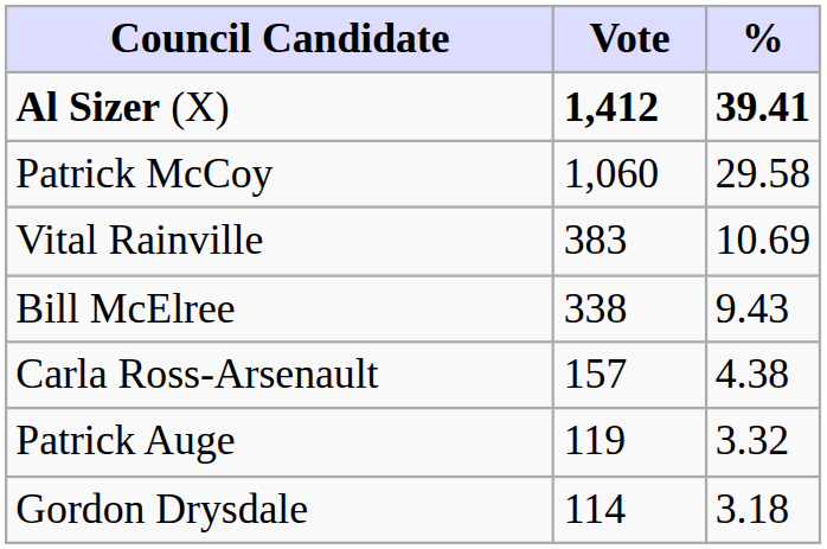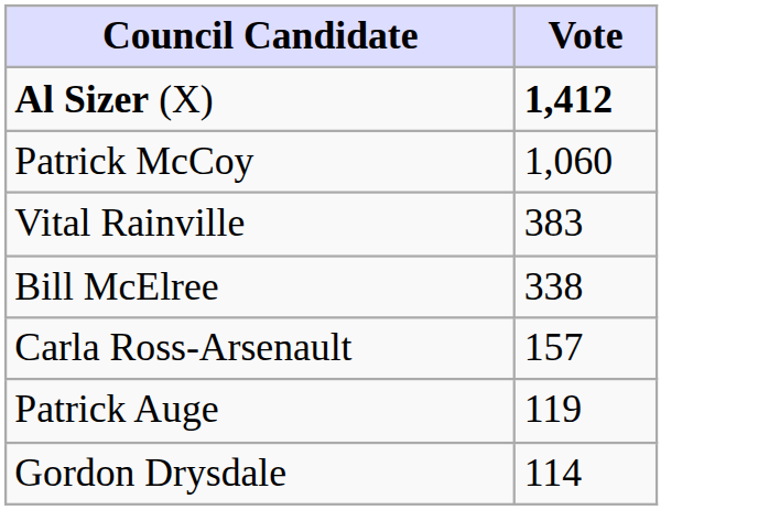- column: % | 39.41 | 29.58 | 10.69 | 9.43 | 4.38 | 3.32 | 3.18
